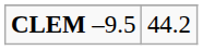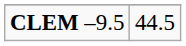CLEM –9.5 | column 2: 44.2 -> 44.5
